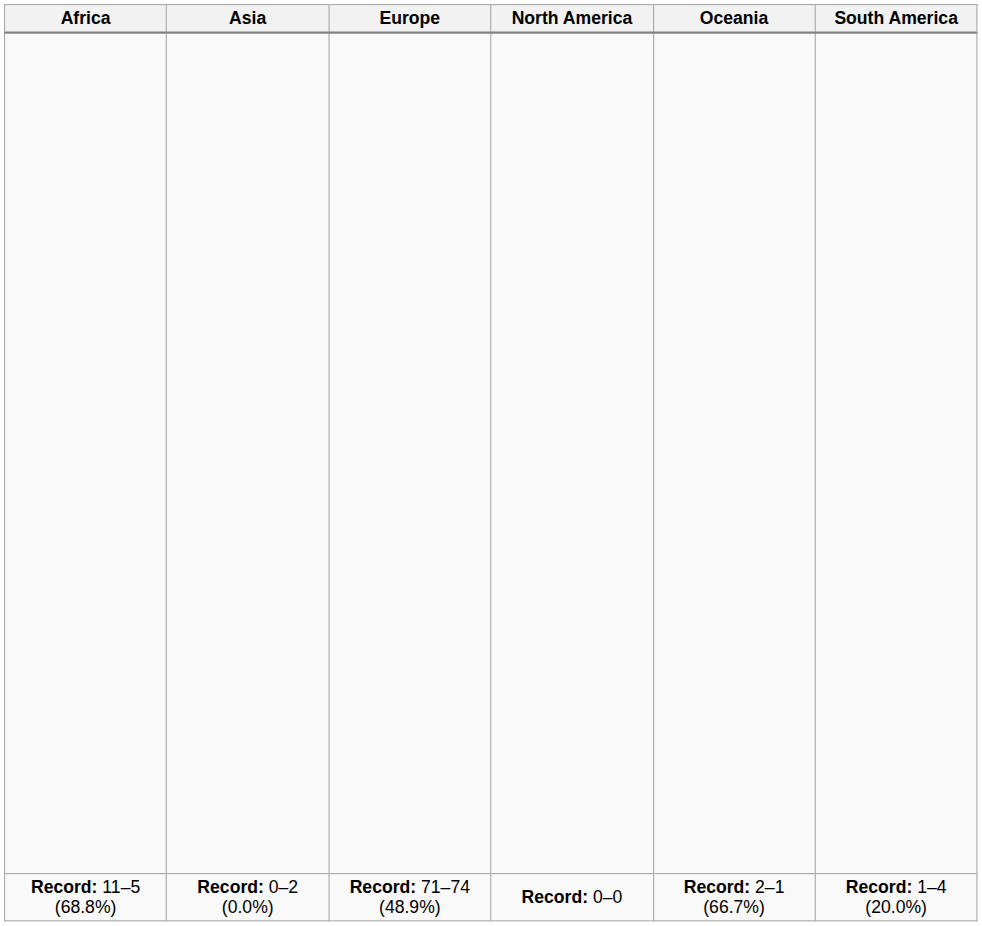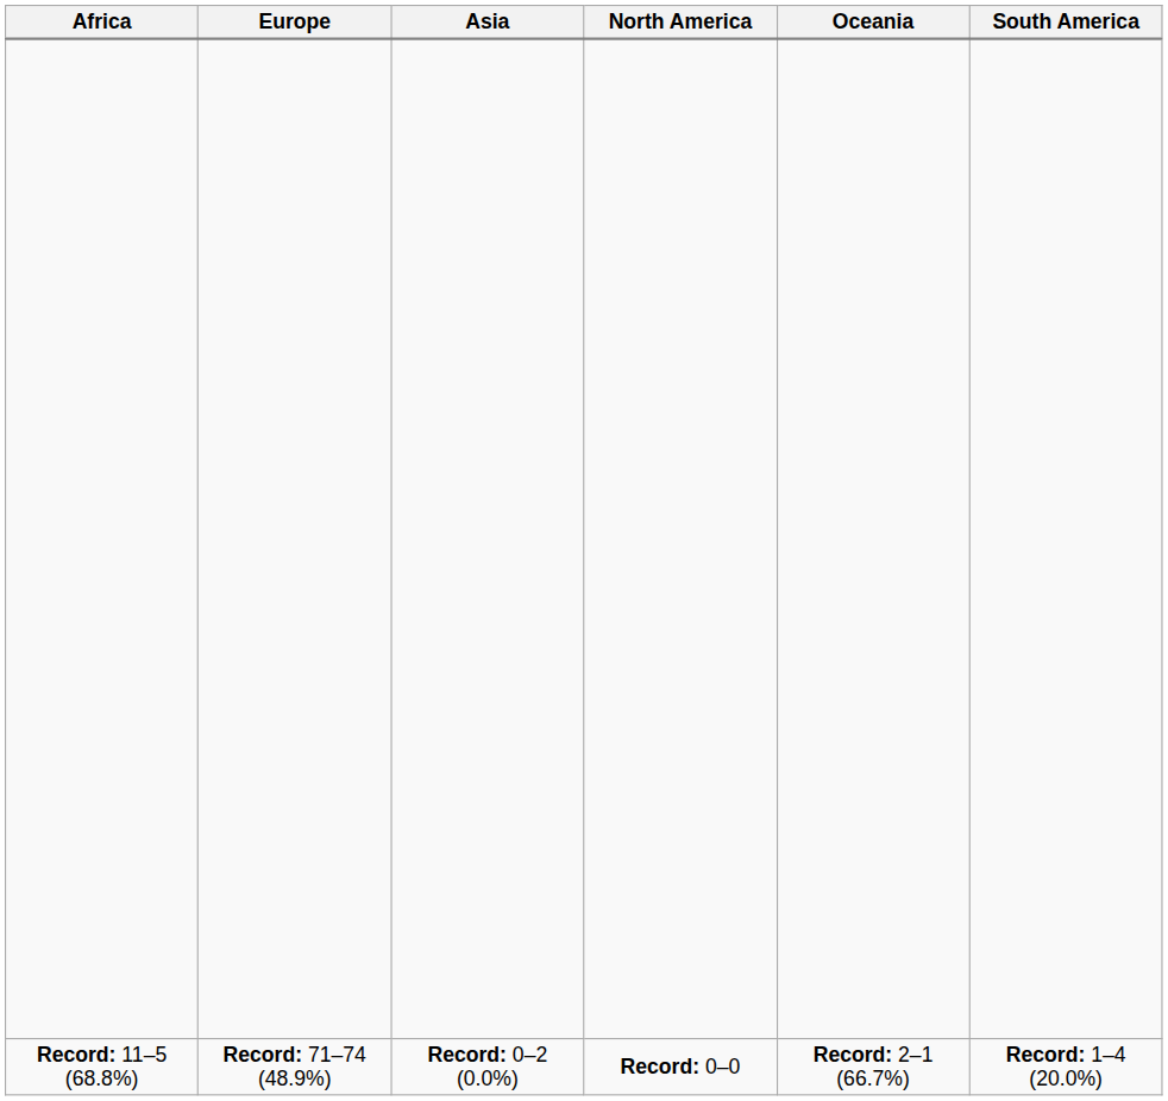columns swapped: Asia <-> Europe
